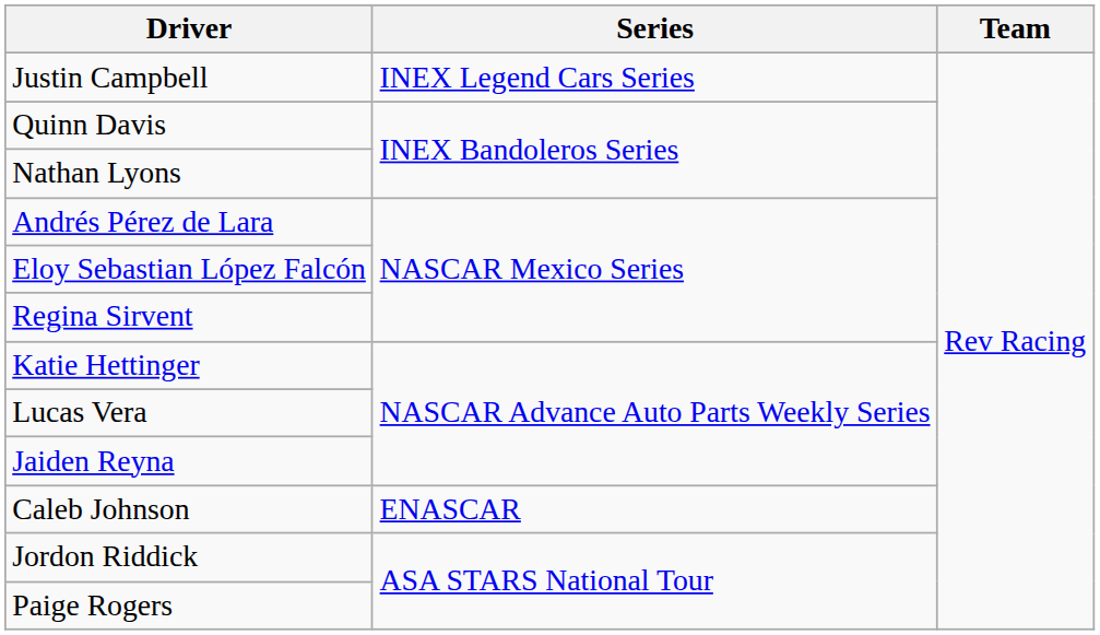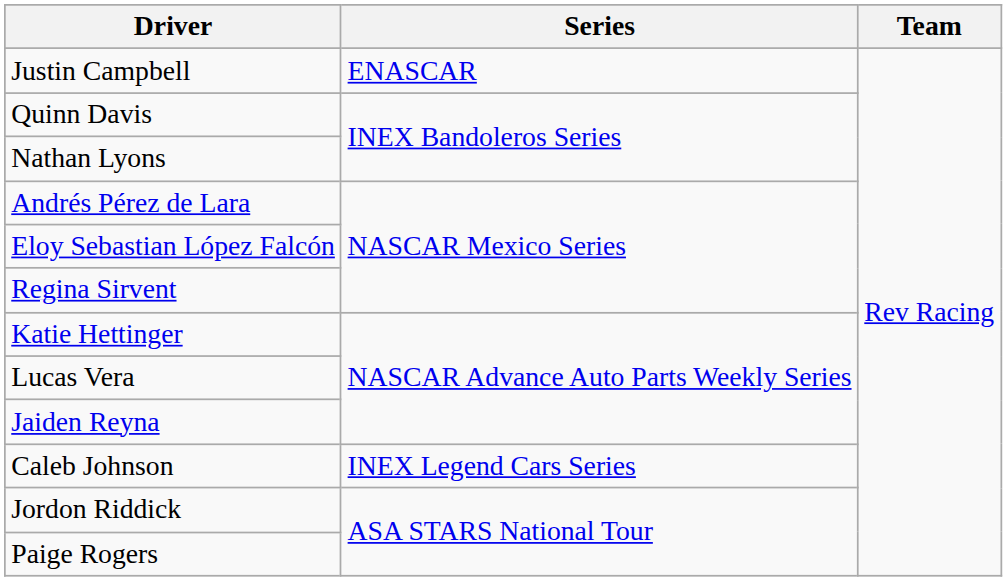Justin Campbell | Series: INEX Legend Cars Series -> ENASCAR
Caleb Johnson | Series: ENASCAR -> INEX Legend Cars Series
